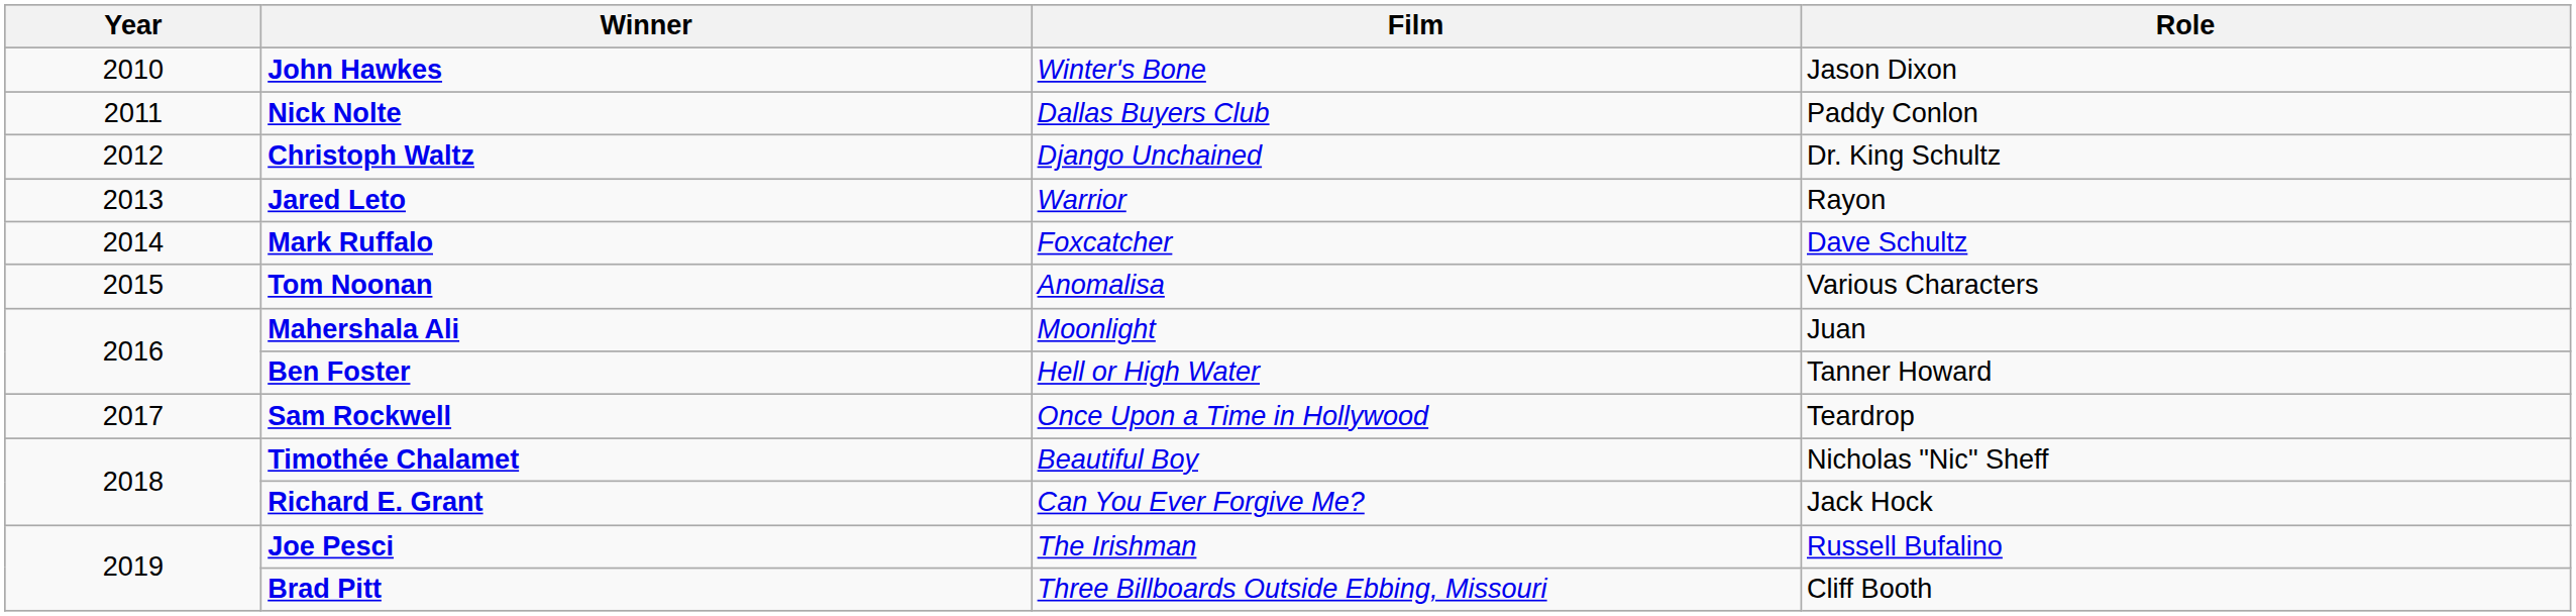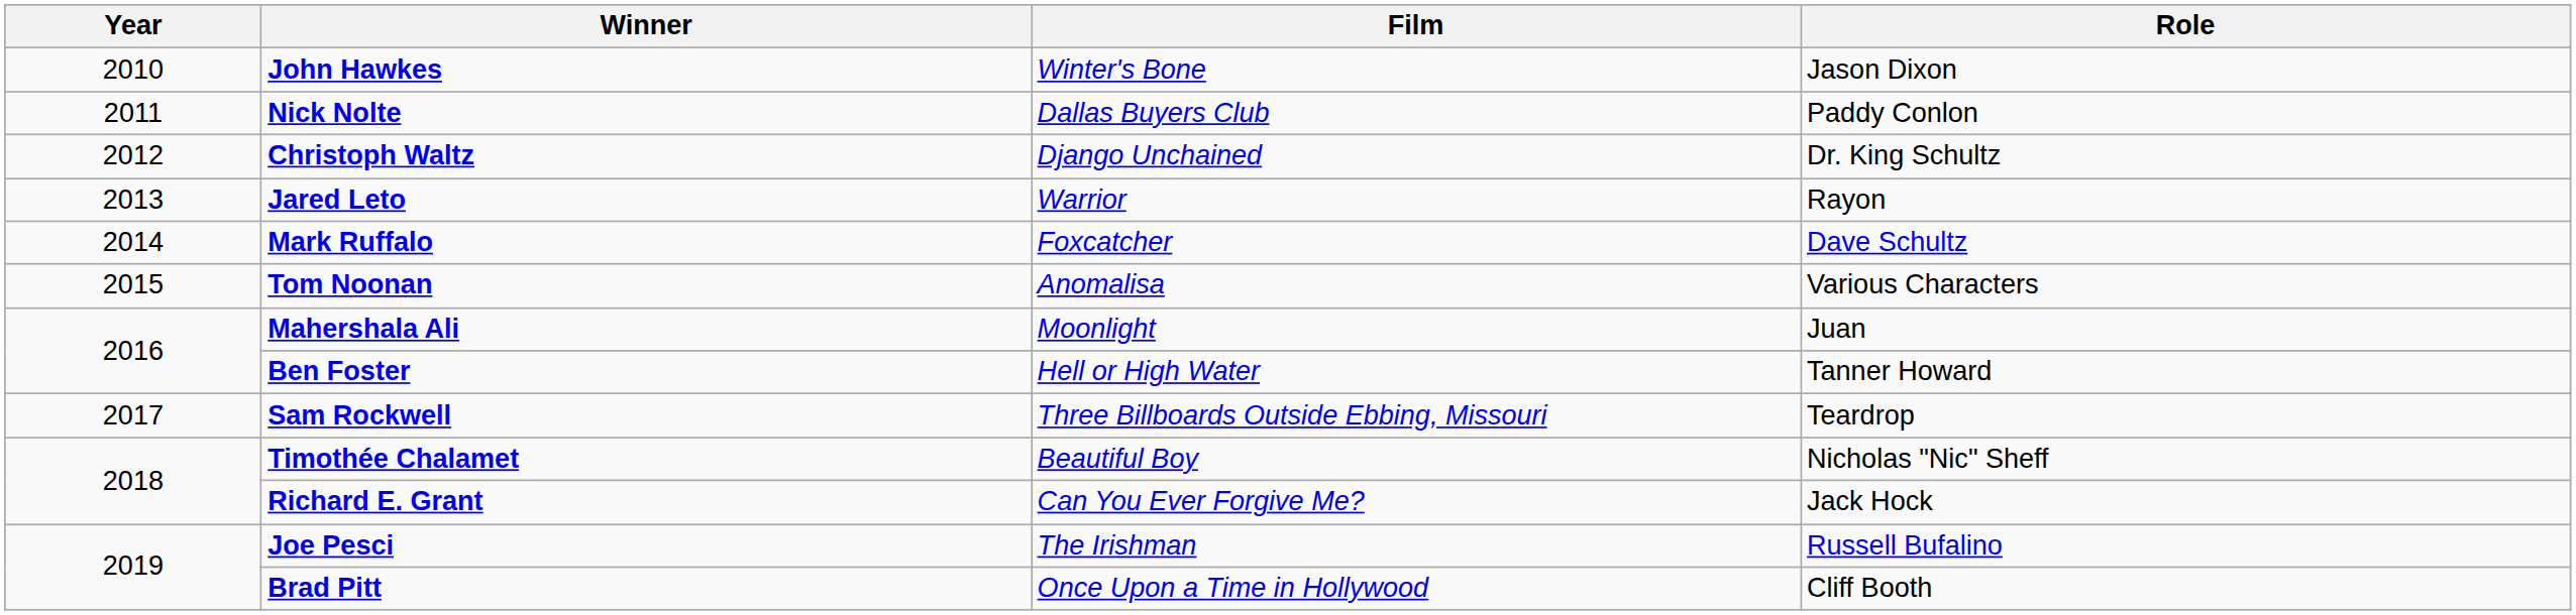Sam Rockwell | Film: Once Upon a Time in Hollywood -> Three Billboards Outside Ebbing, Missouri
Brad Pitt | Film: Three Billboards Outside Ebbing, Missouri -> Once Upon a Time in Hollywood
